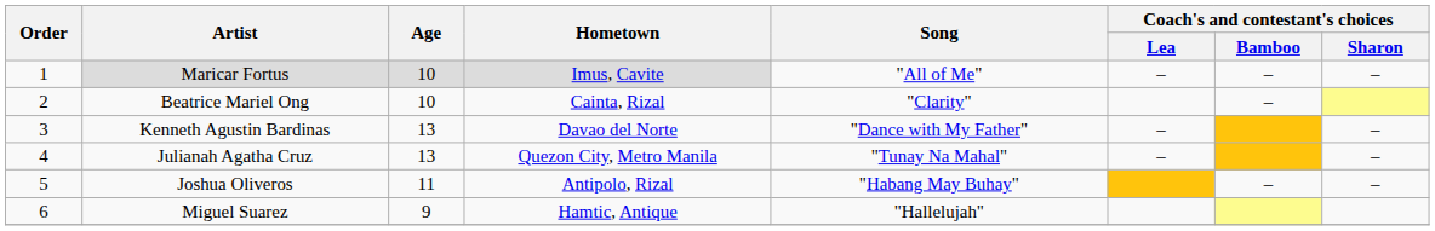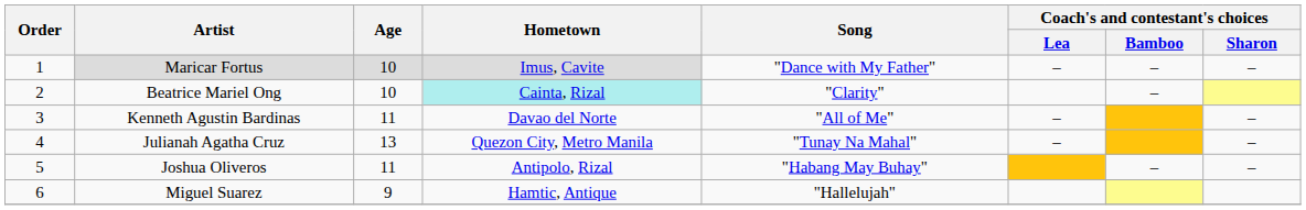Maricar Fortus | Song: "All of Me" -> "Dance with My Father"
Beatrice Mariel Ong | Hometown: no background -> paleturquoise background
Kenneth Agustin Bardinas | Age: 13 -> 11
Kenneth Agustin Bardinas | Song: "Dance with My Father" -> "All of Me"
